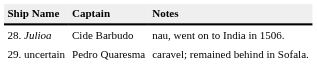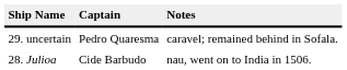rows swapped: 28. Julioa <-> 29. uncertain
